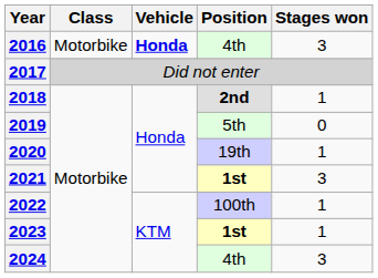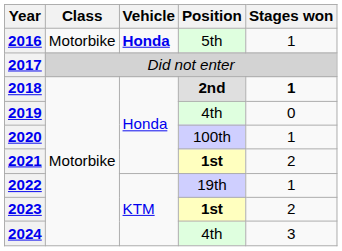2016 | Position: 4th -> 5th
2016 | Stages won: 3 -> 1
2018 | Stages won: normal -> bold
2019 | Position: 5th -> 4th
2020 | Position: 19th -> 100th
2021 | Stages won: 3 -> 2
2022 | Position: 100th -> 19th
2023 | Stages won: 1 -> 2
